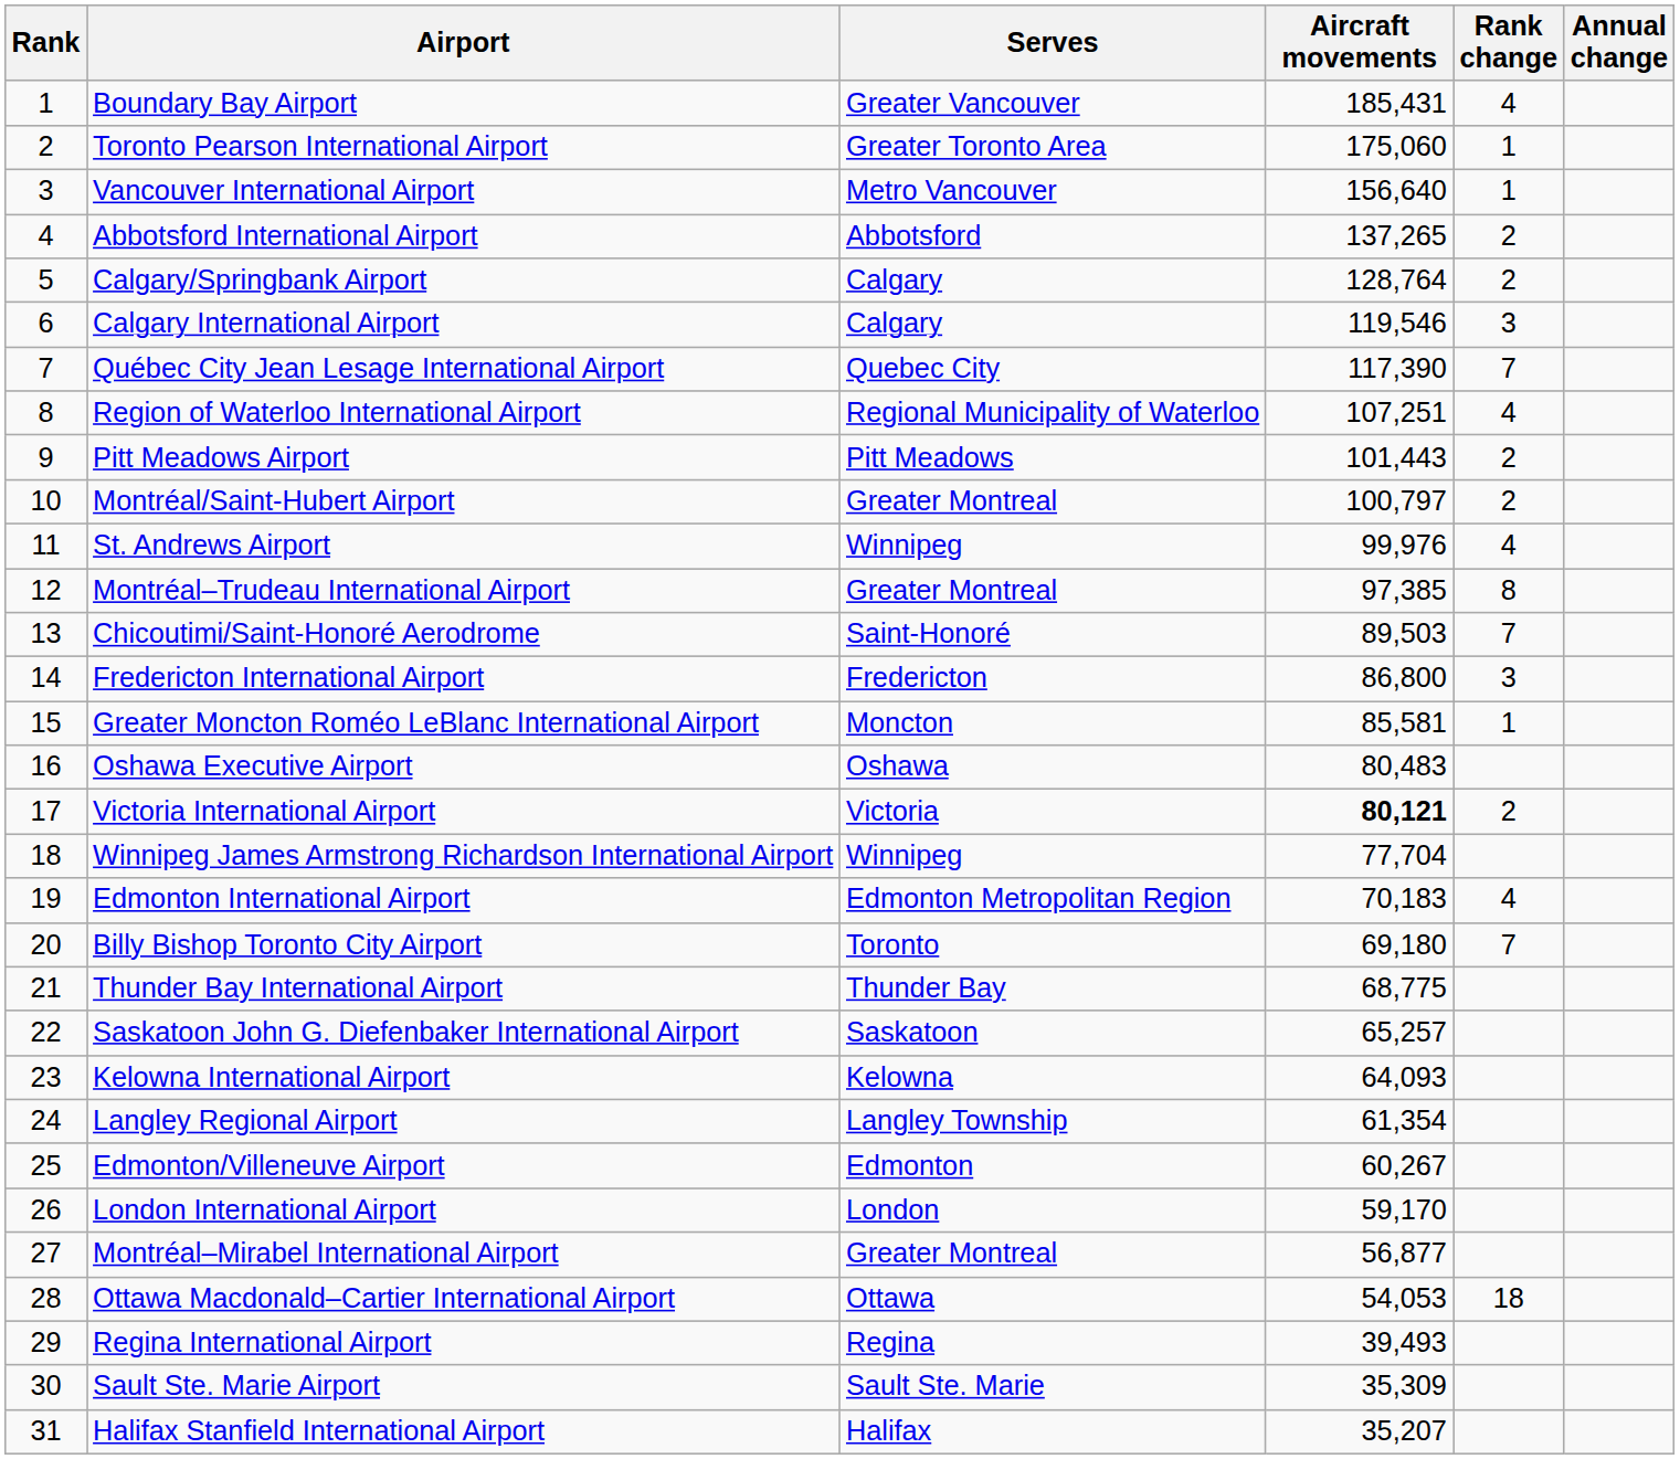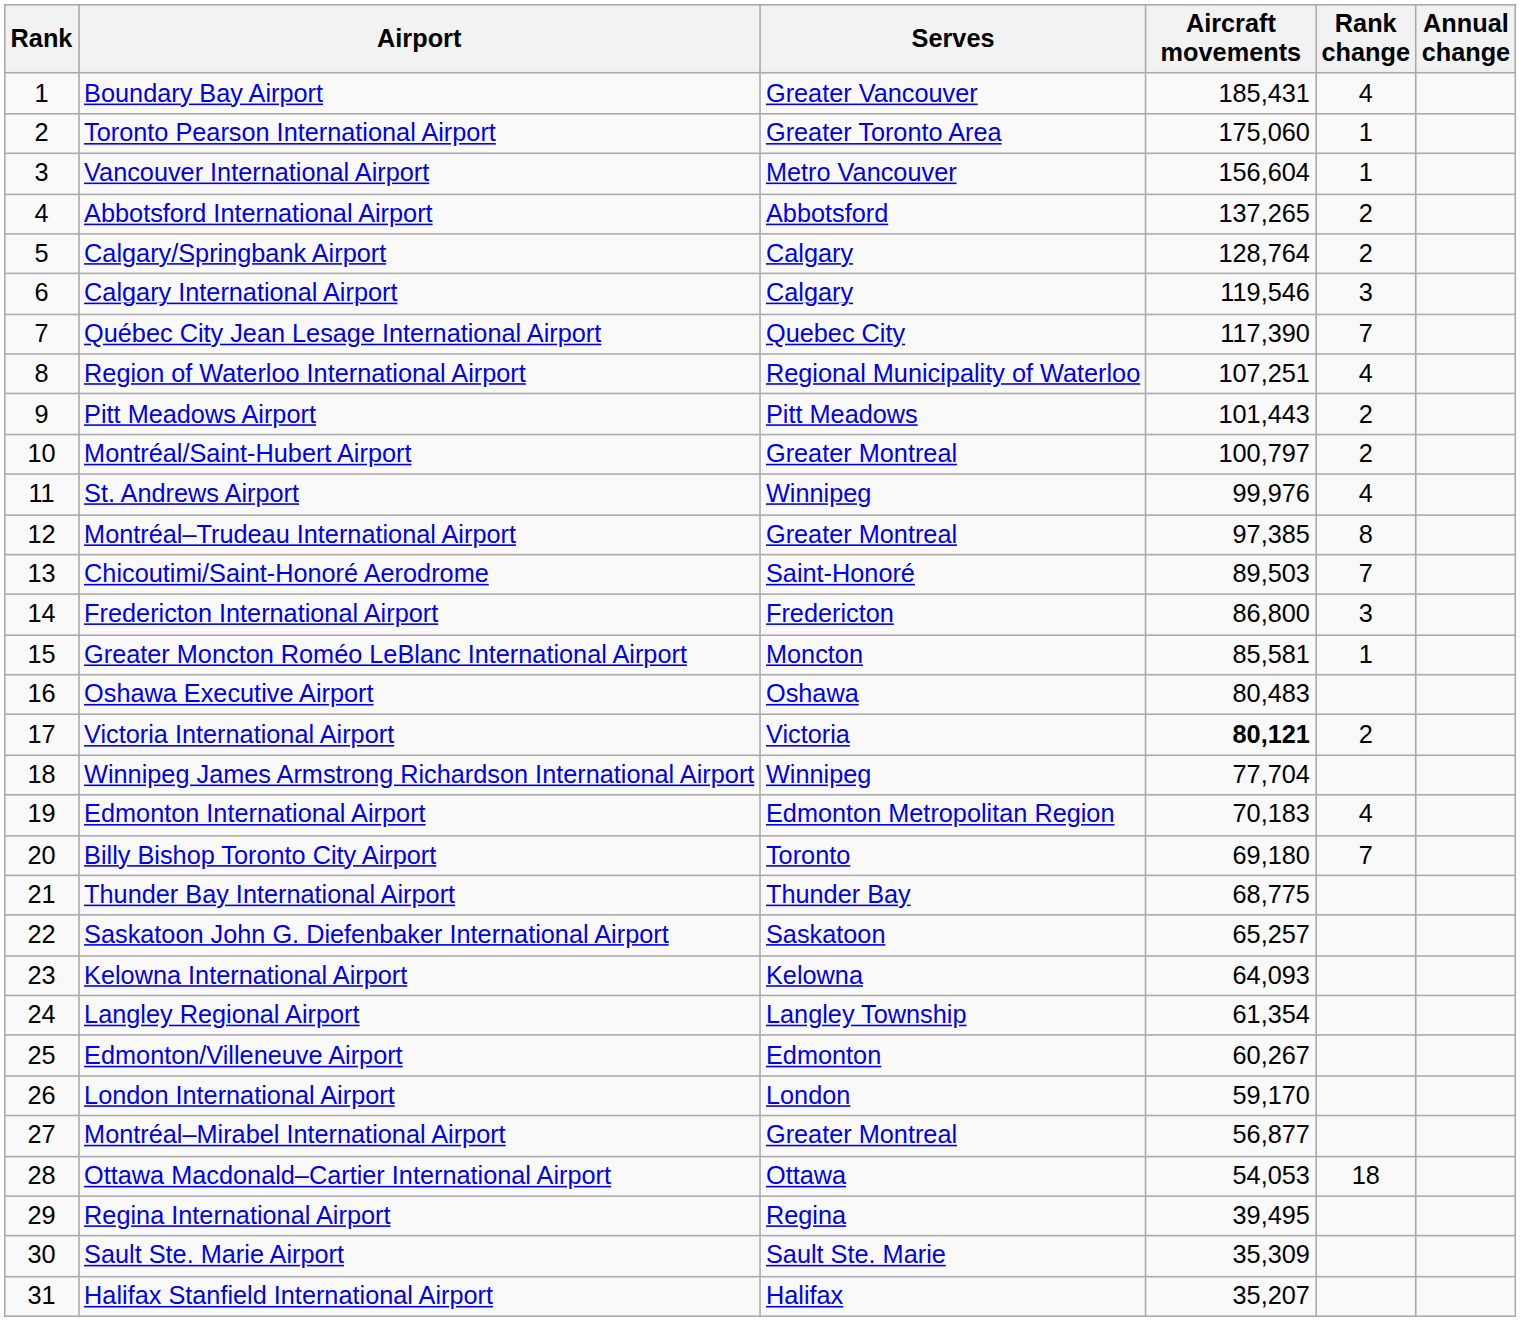Vancouver International Airport | Aircraft movements: 156,640 -> 156,604
Regina International Airport | Aircraft movements: 39,493 -> 39,495
